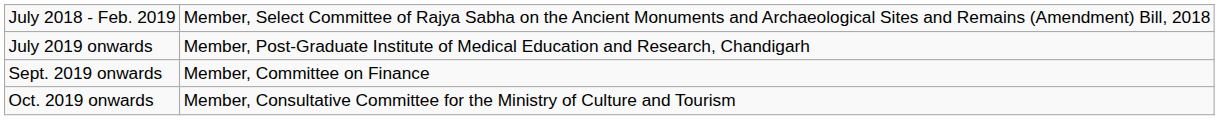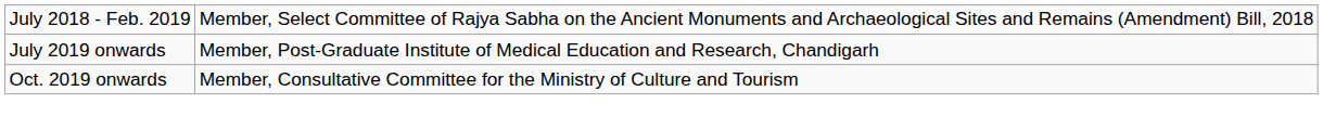- row: Sept. 2019 onwards | Member, Committee on Finance
